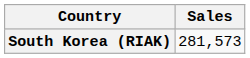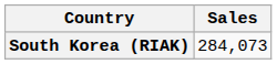South Korea (RIAK) | Sales: 281,573 -> 284,073
